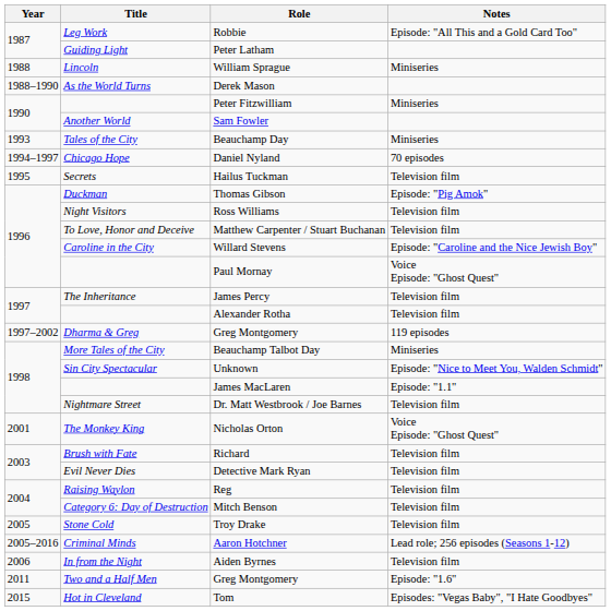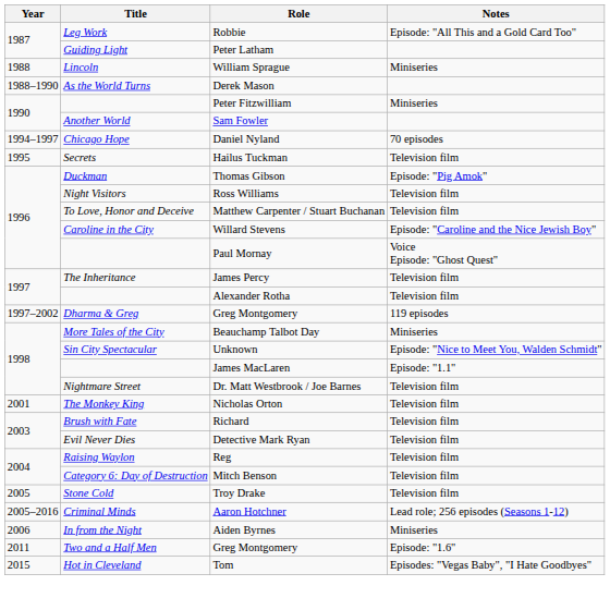- row: 1993 | Tales of the City | Beauchamp Day | Miniseries
Nicholas Orton | Notes: Voice Episode: "Ghost Quest" -> Television film
Aiden Byrnes | Notes: Television film -> Miniseries
